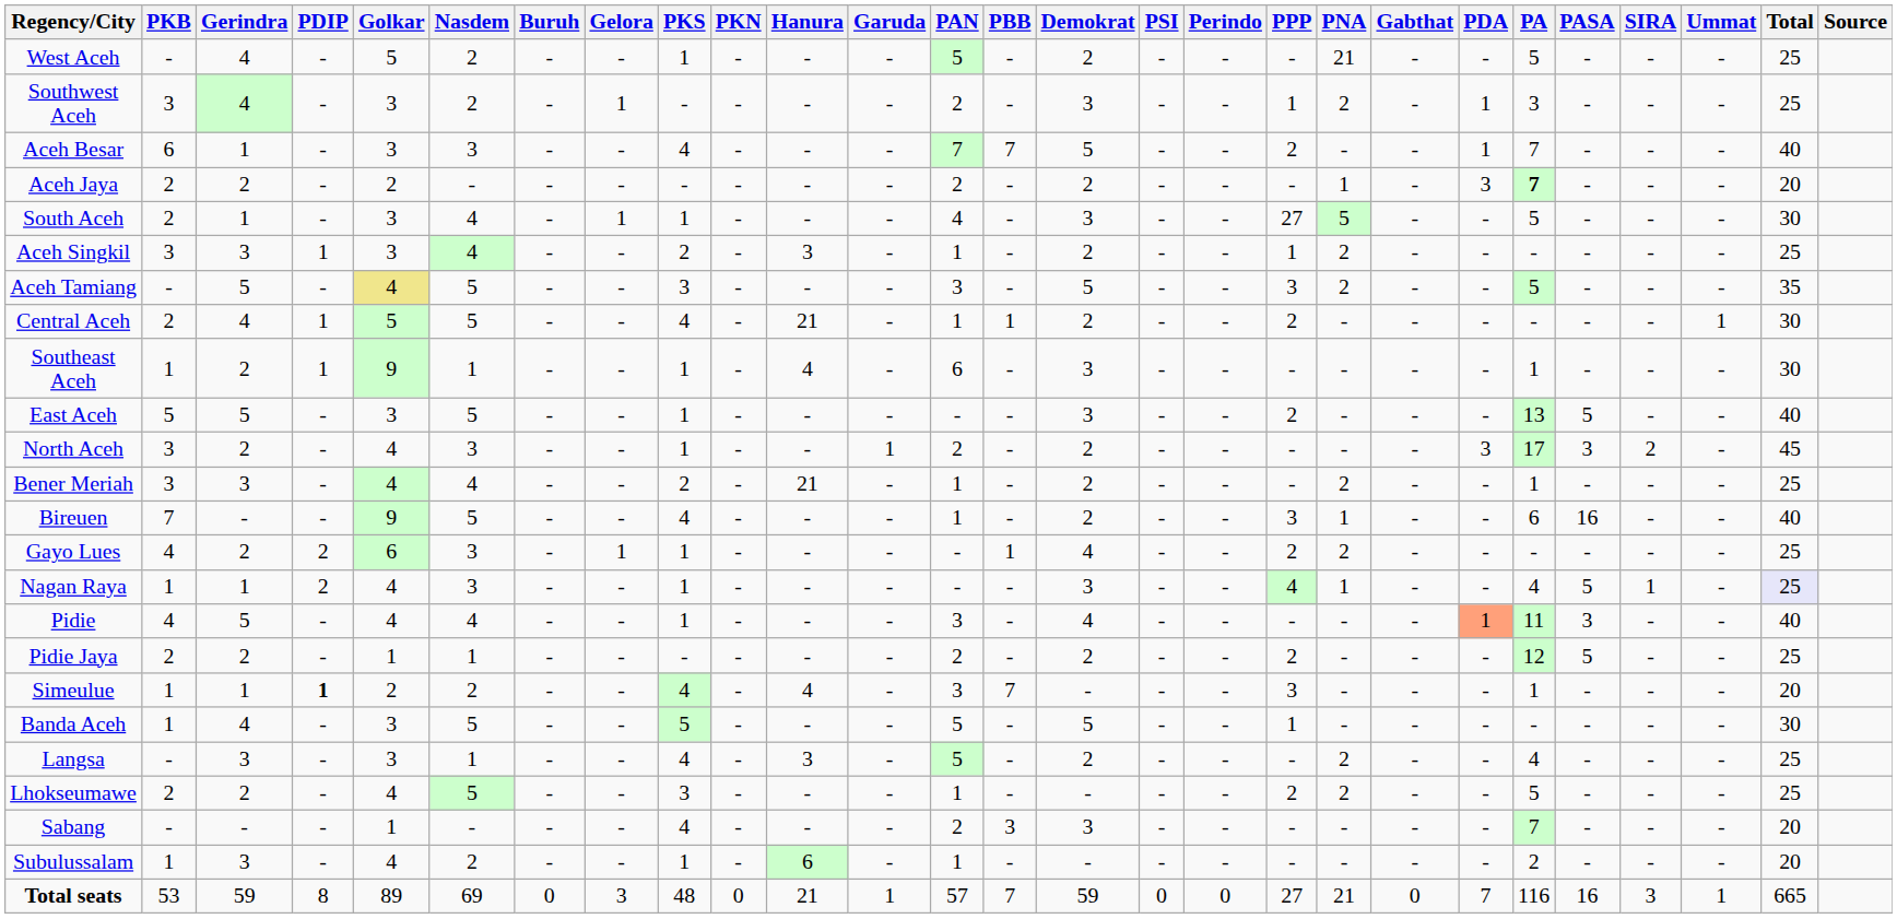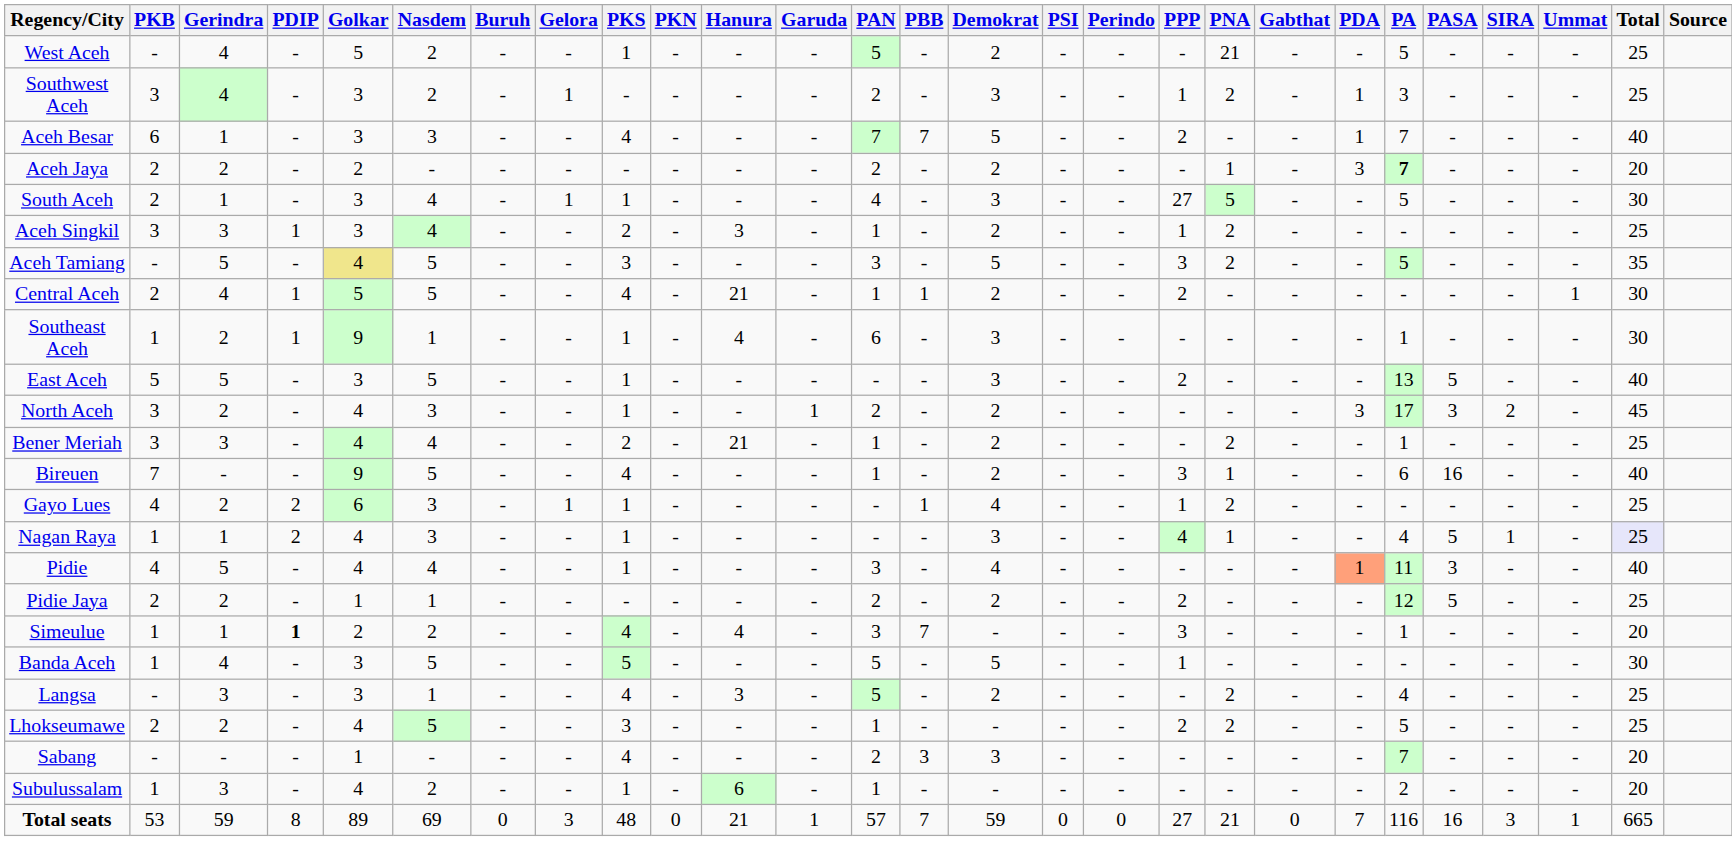Gayo Lues | PPP: 2 -> 1
